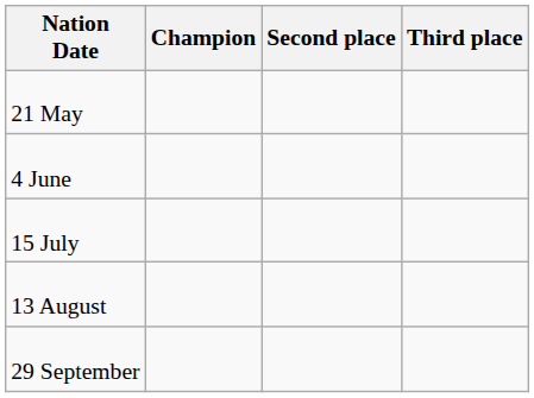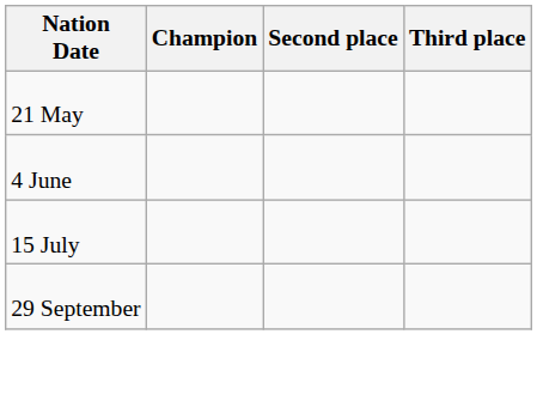- row: 13 August
